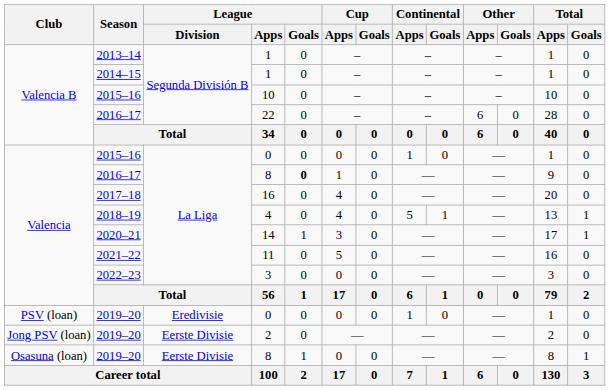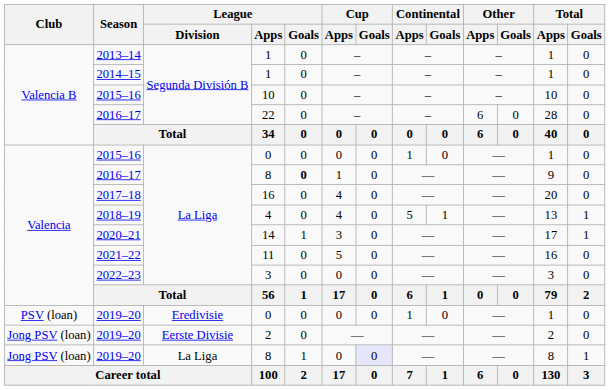2019–20 / 8 | Club: Osasuna (loan) -> Jong PSV (loan)
2019–20 / 8 | League / Division: Eerste Divisie -> La Liga
2019–20 / 8 | Cup / Goals: no background -> lavender background
